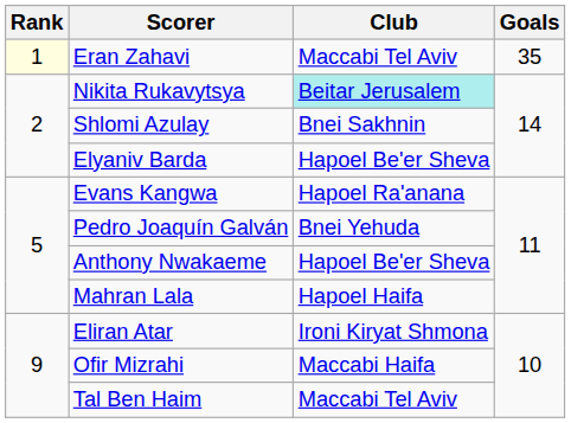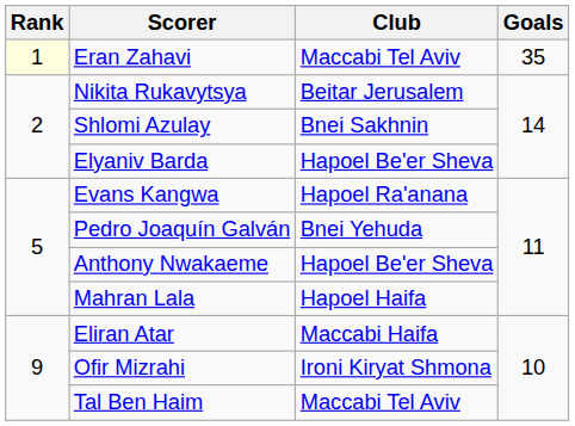Nikita Rukavytsya | Club: paleturquoise background -> no background
Eliran Atar | Club: Ironi Kiryat Shmona -> Maccabi Haifa
Ofir Mizrahi | Club: Maccabi Haifa -> Ironi Kiryat Shmona
